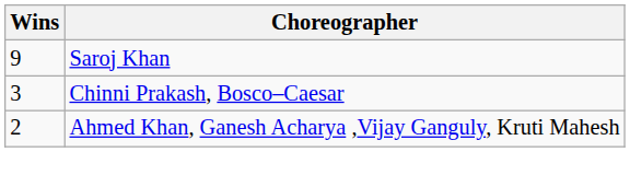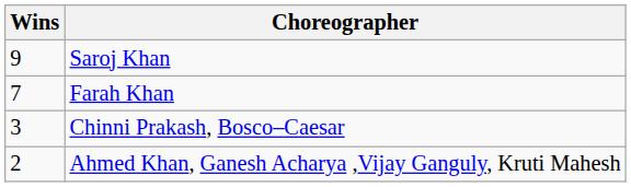+ row: 7 | Farah Khan
